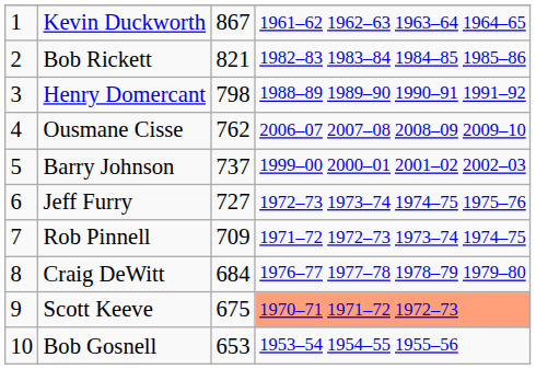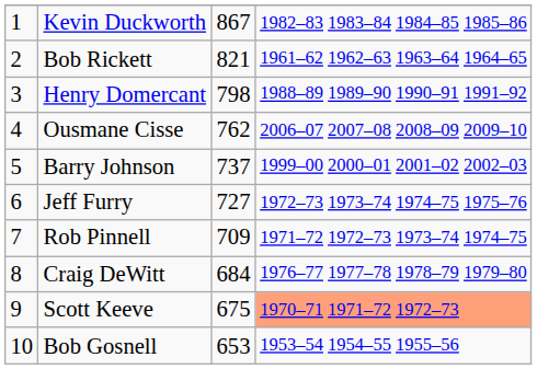Kevin Duckworth | column 4: 1961–62 1962–63 1963–64 1964–65 -> 1982–83 1983–84 1984–85 1985–86
Bob Rickett | column 4: 1982–83 1983–84 1984–85 1985–86 -> 1961–62 1962–63 1963–64 1964–65
